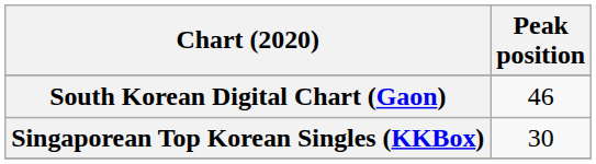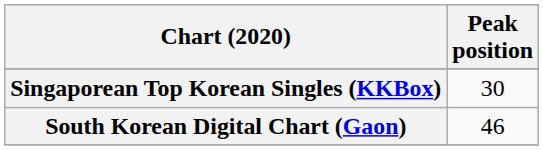rows swapped: Singaporean Top Korean Singles (KKBox) <-> South Korean Digital Chart (Gaon)
